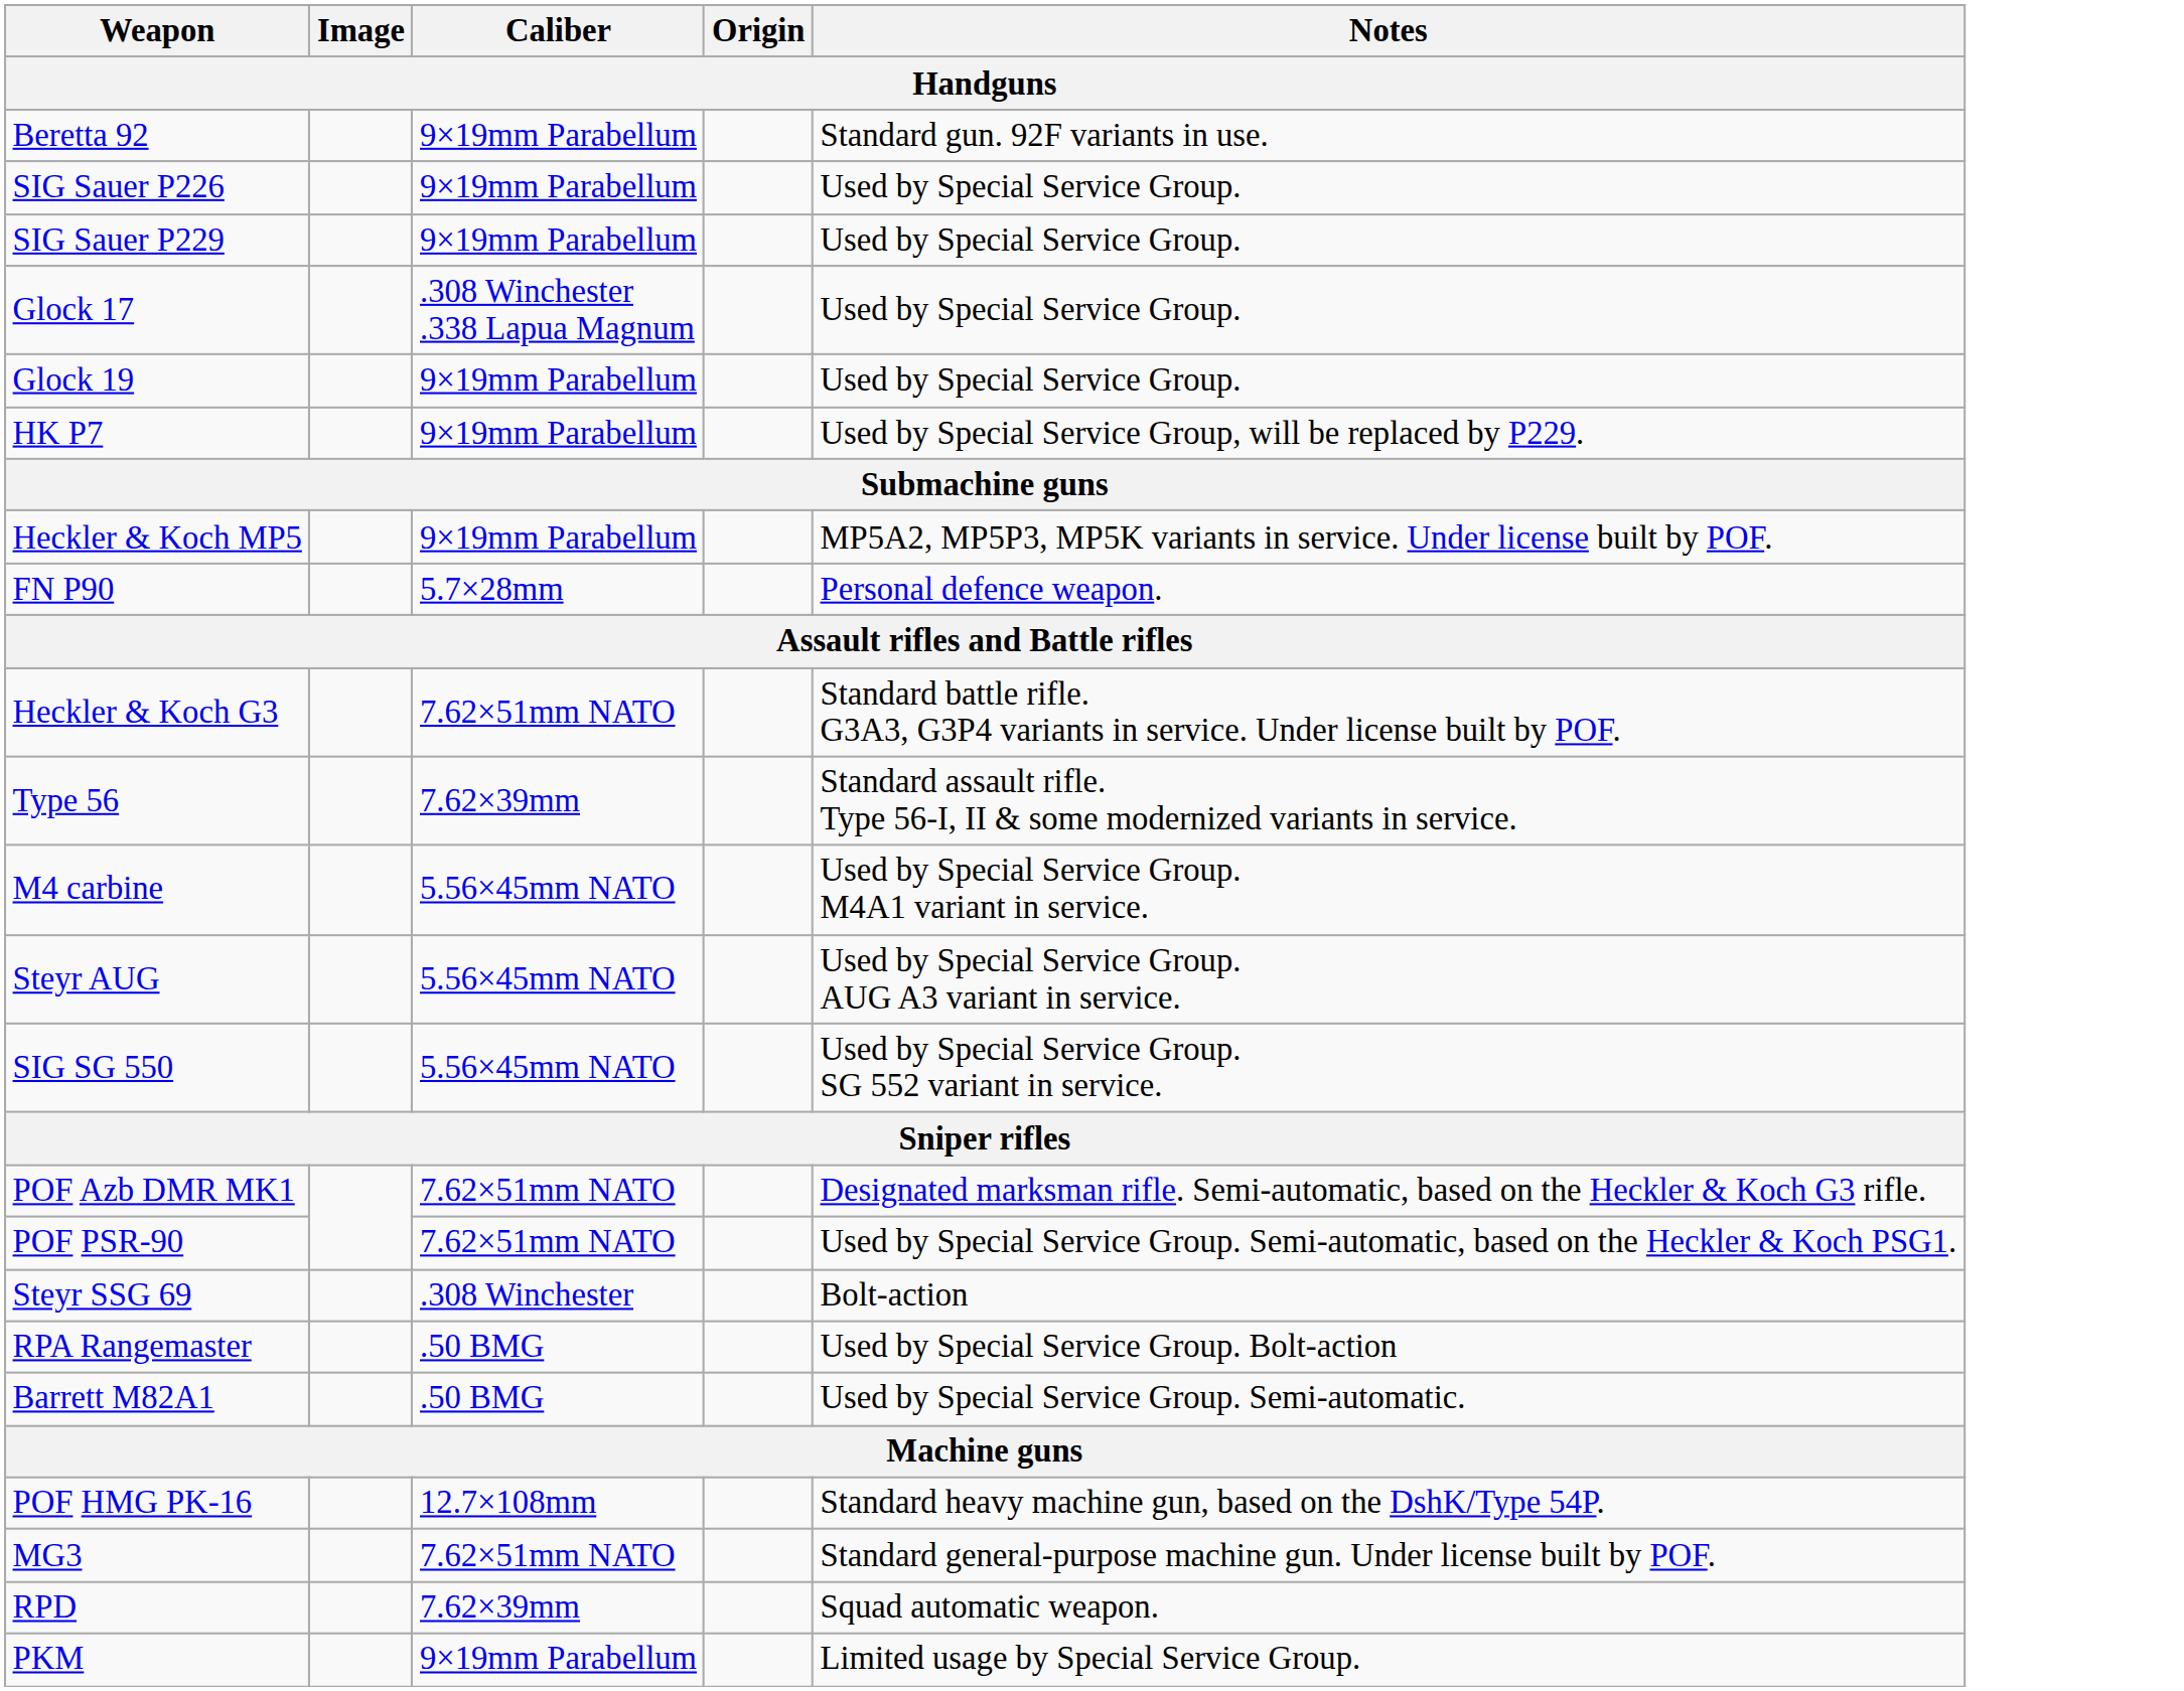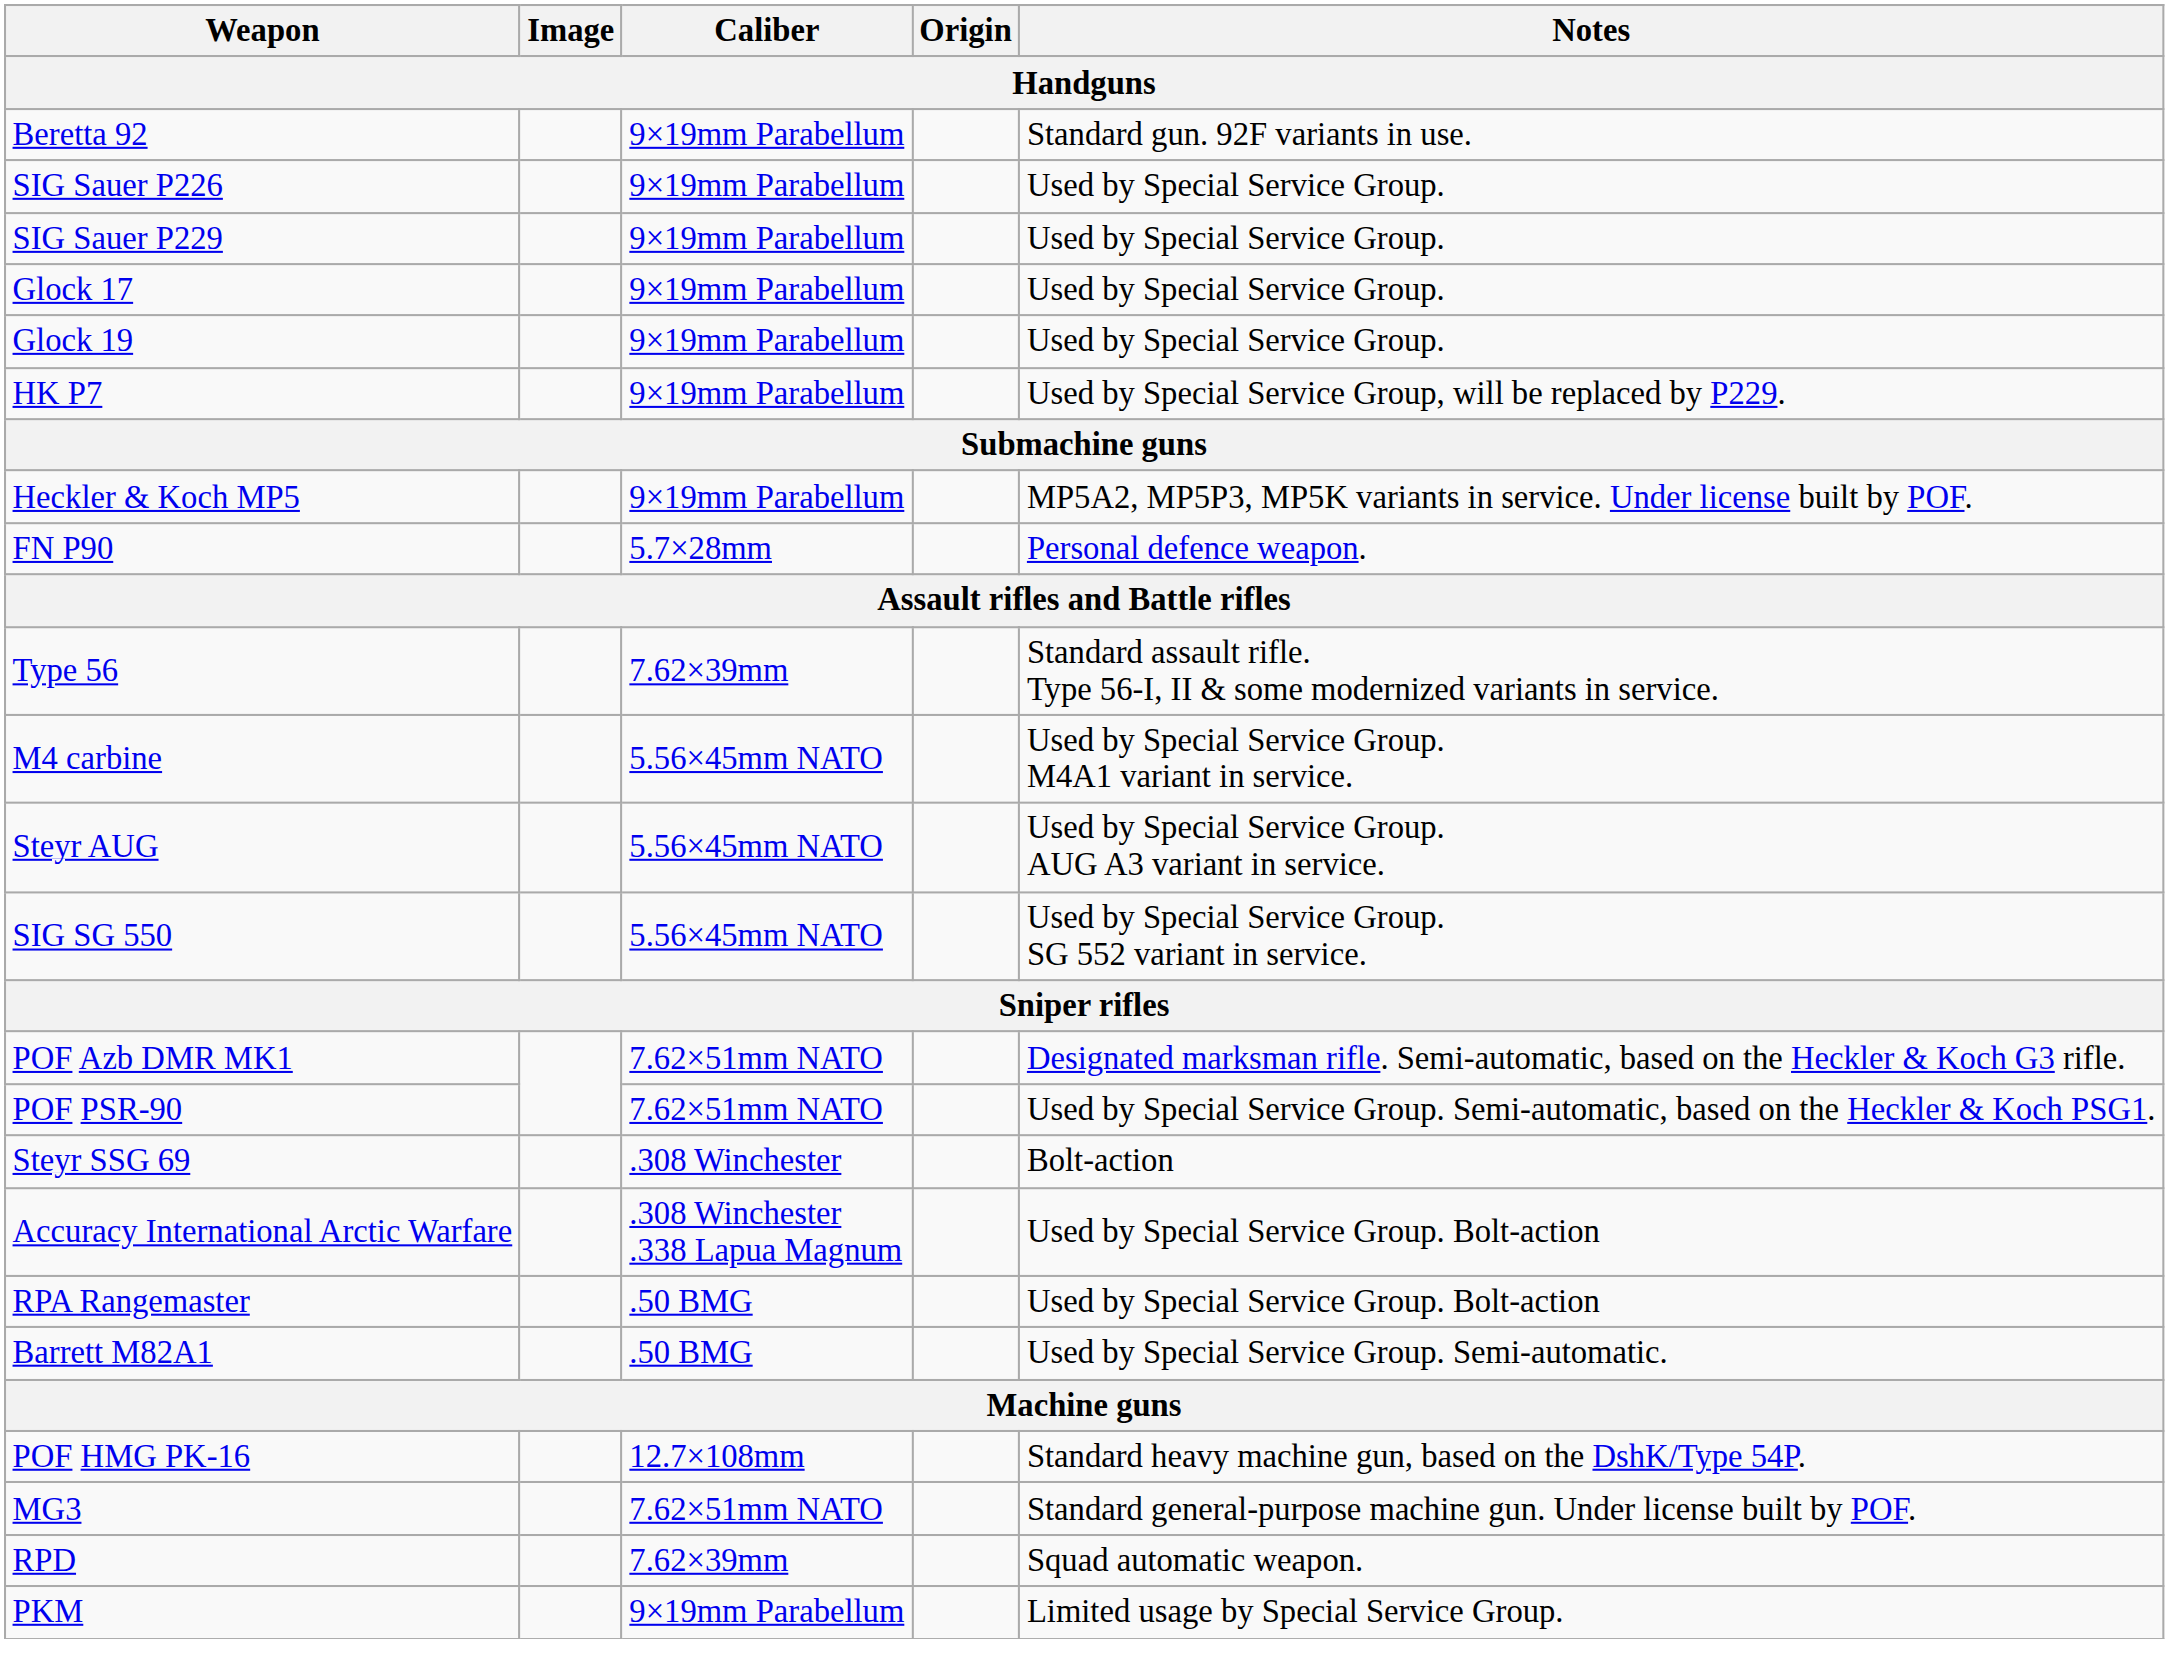Glock 17 | Caliber: .308 Winchester .338 Lapua Magnum -> 9×19mm Parabellum
- row: Heckler & Koch G3 | 7.62×51mm NATO | Standard battle rifle. G3A3, G3P4 variants in service. Under license built by POF.
+ row: Accuracy International Arctic Warfare | .308 Winchester .338 Lapua Magnum | Used by Special Service Group. Bolt-action
